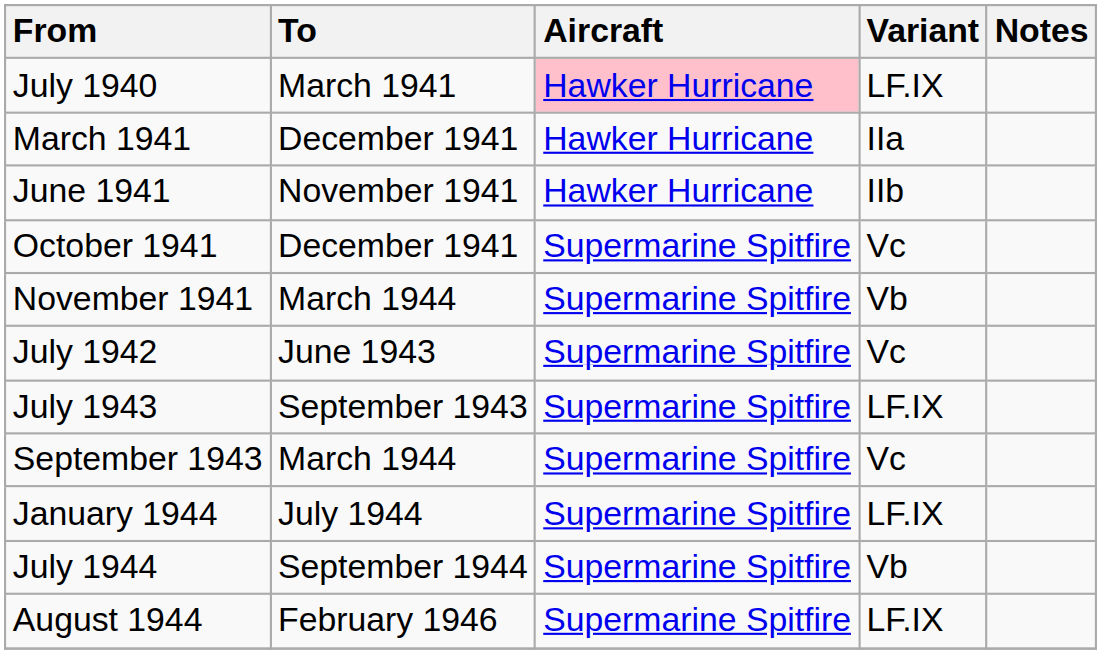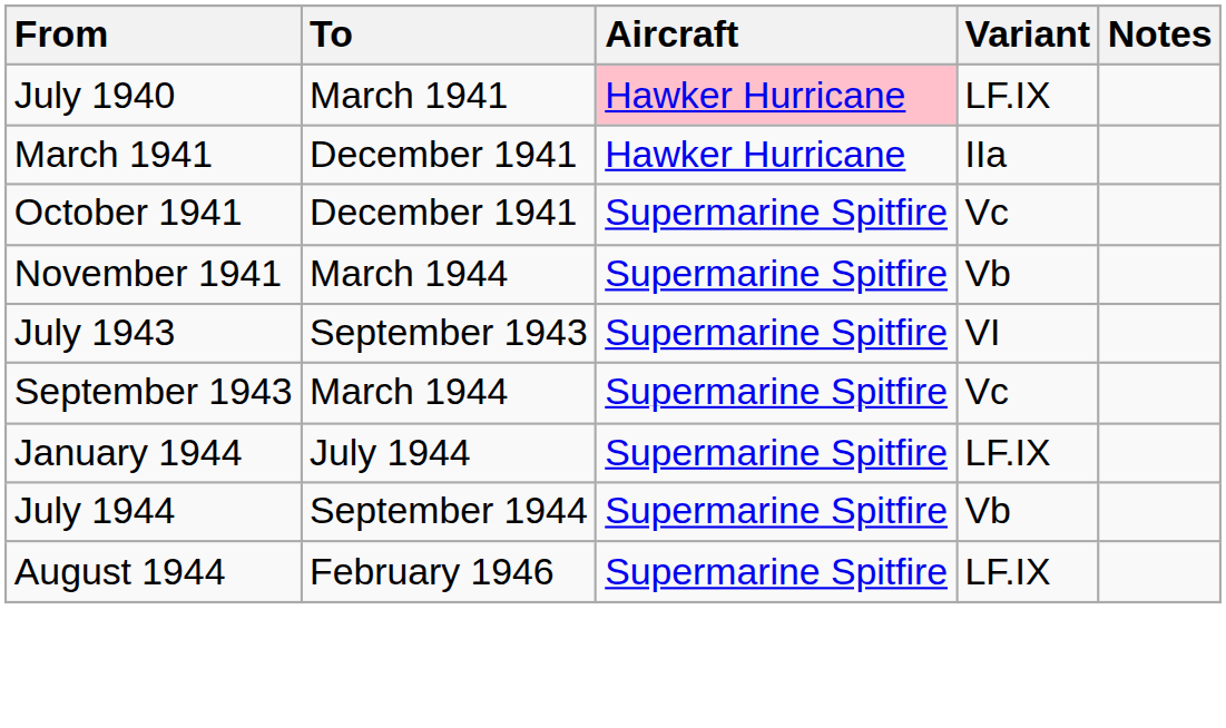- row: June 1941 | November 1941 | Hawker Hurricane | IIb
- row: July 1942 | June 1943 | Supermarine Spitfire | Vc
July 1943 | Variant: LF.IX -> VI
